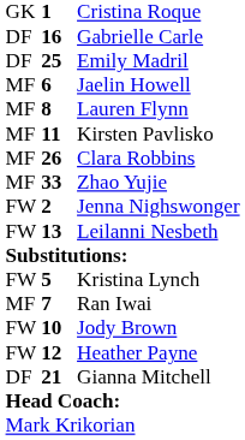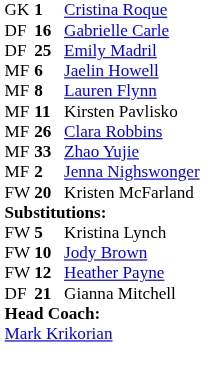Jenna Nighswonger | column 1: FW -> MF
- row: FW | 13 | Leilanni Nesbeth
+ row: FW | 20 | Kristen McFarland
- row: MF | 7 | Ran Iwai
